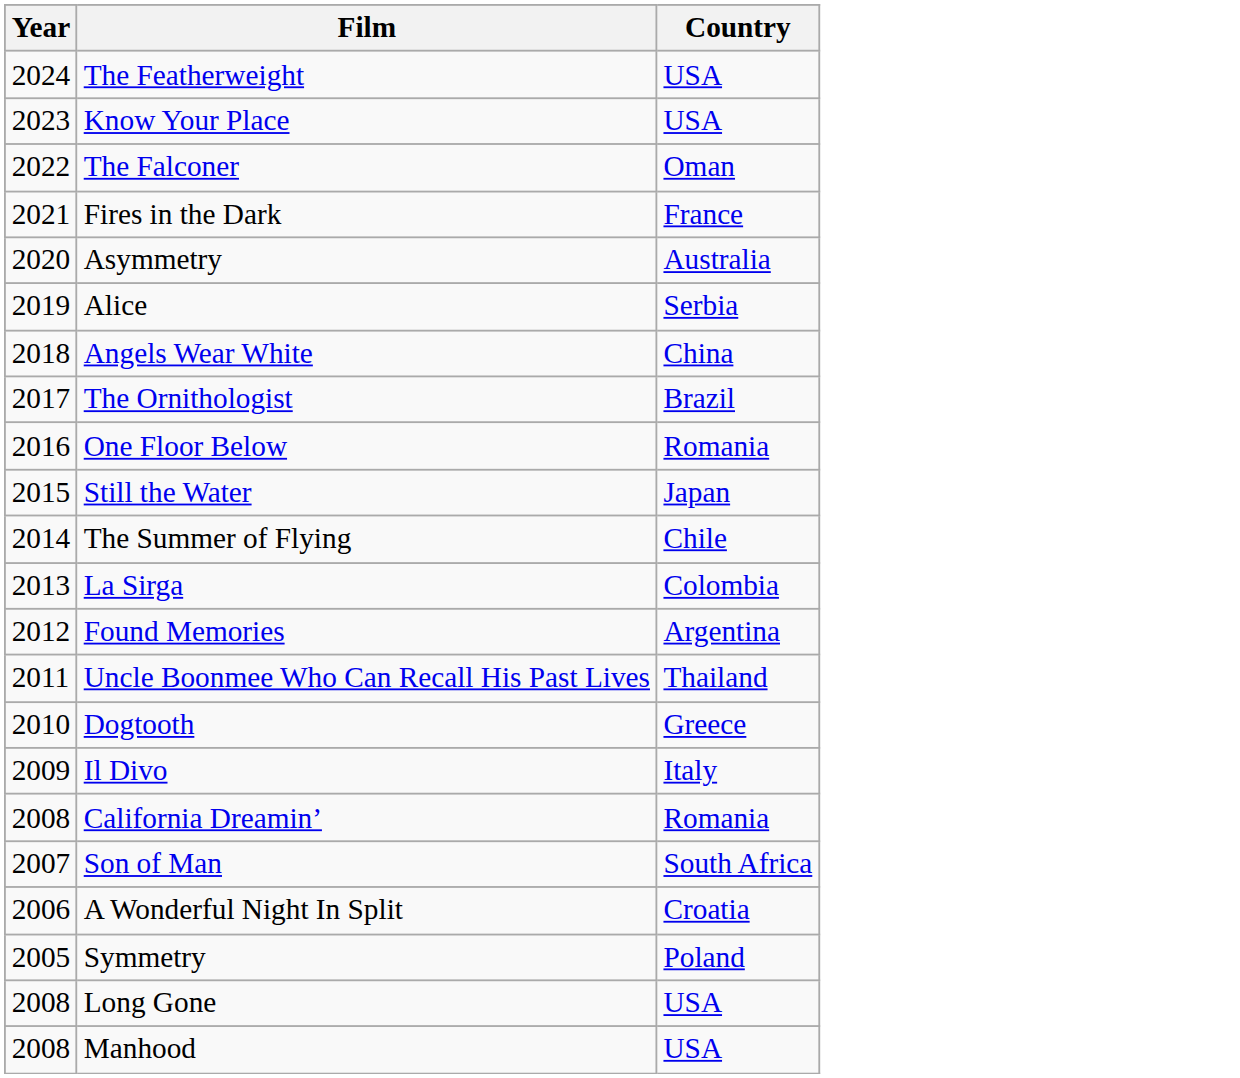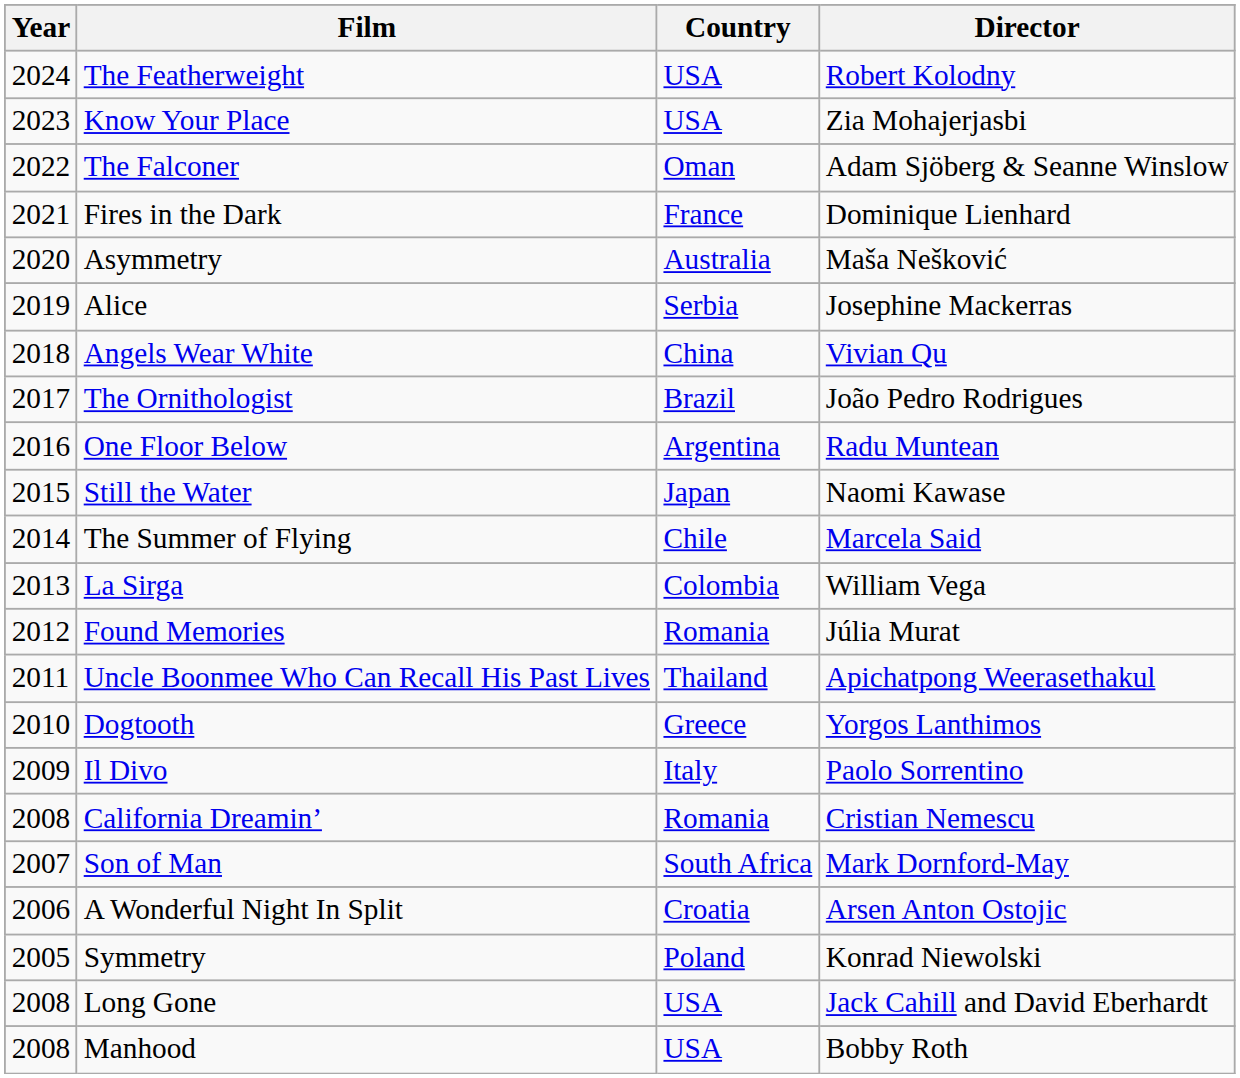+ column: Director | Robert Kolodny | Zia Mohajerjasbi | Adam Sjöberg & Seanne Winslow | Dominique Lienhard | Maša Nešković | Josephine Mackerras | Vivian Qu | João Pedro Rodrigues | Radu Muntean | Naomi Kawase | Marcela Said | William Vega | Júlia Murat | Apichatpong Weerasethakul | Yorgos Lanthimos | Paolo Sorrentino | Cristian Nemescu | Mark Dornford-May | Arsen Anton Ostojic | Konrad Niewolski | Jack Cahill and David Eberhardt | Bobby Roth
One Floor Below | Country: Romania -> Argentina
Found Memories | Country: Argentina -> Romania
